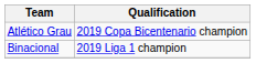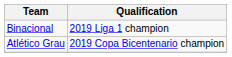rows swapped: Binacional <-> Atlético Grau
